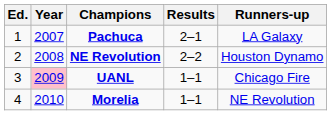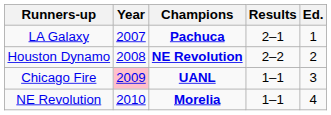columns swapped: Ed. <-> Runners-up
